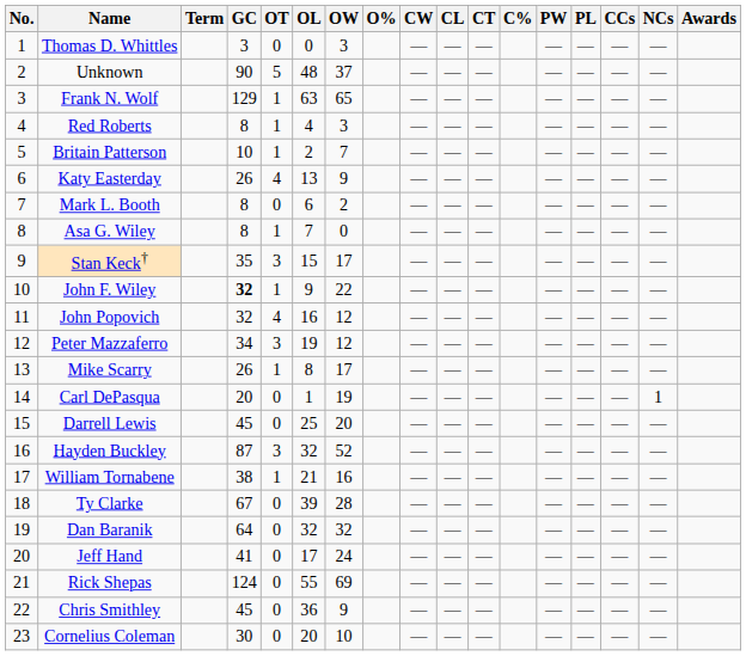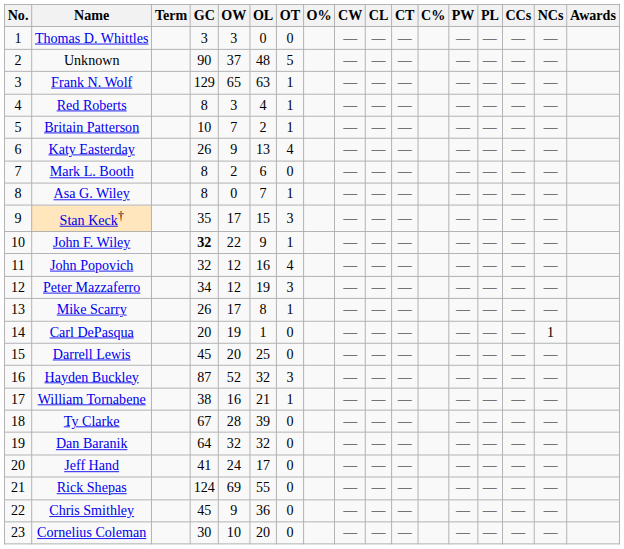columns swapped: OW <-> OT
